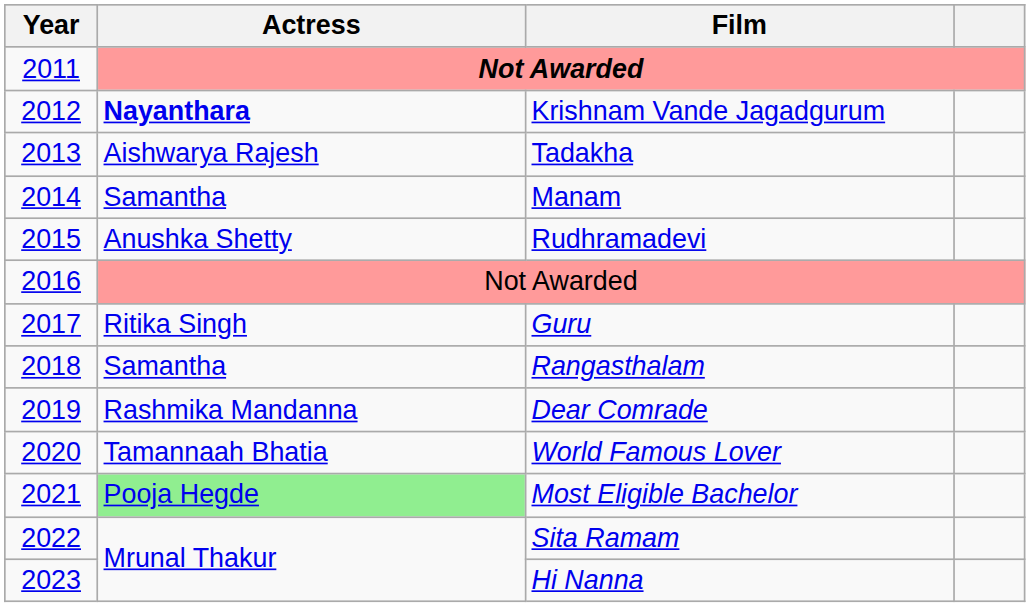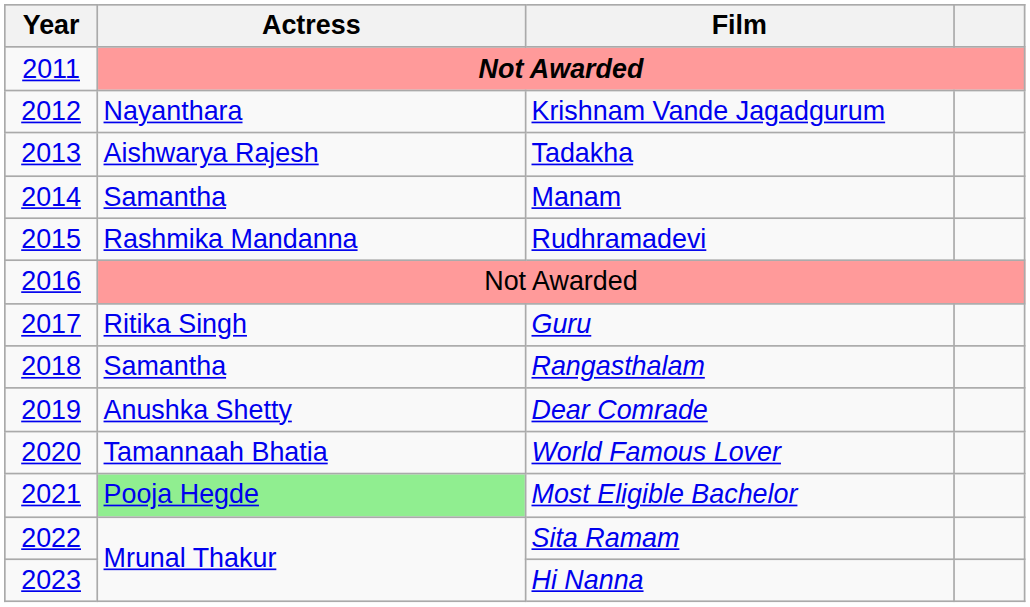Krishnam Vande Jagadgurum | Actress: bold -> normal
Rudhramadevi | Actress: Anushka Shetty -> Rashmika Mandanna
Dear Comrade | Actress: Rashmika Mandanna -> Anushka Shetty
